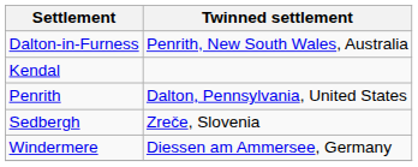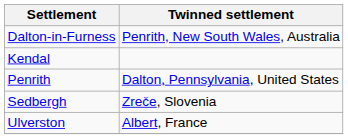+ row: Ulverston | Albert, France
- row: Windermere | Diessen am Ammersee, Germany
